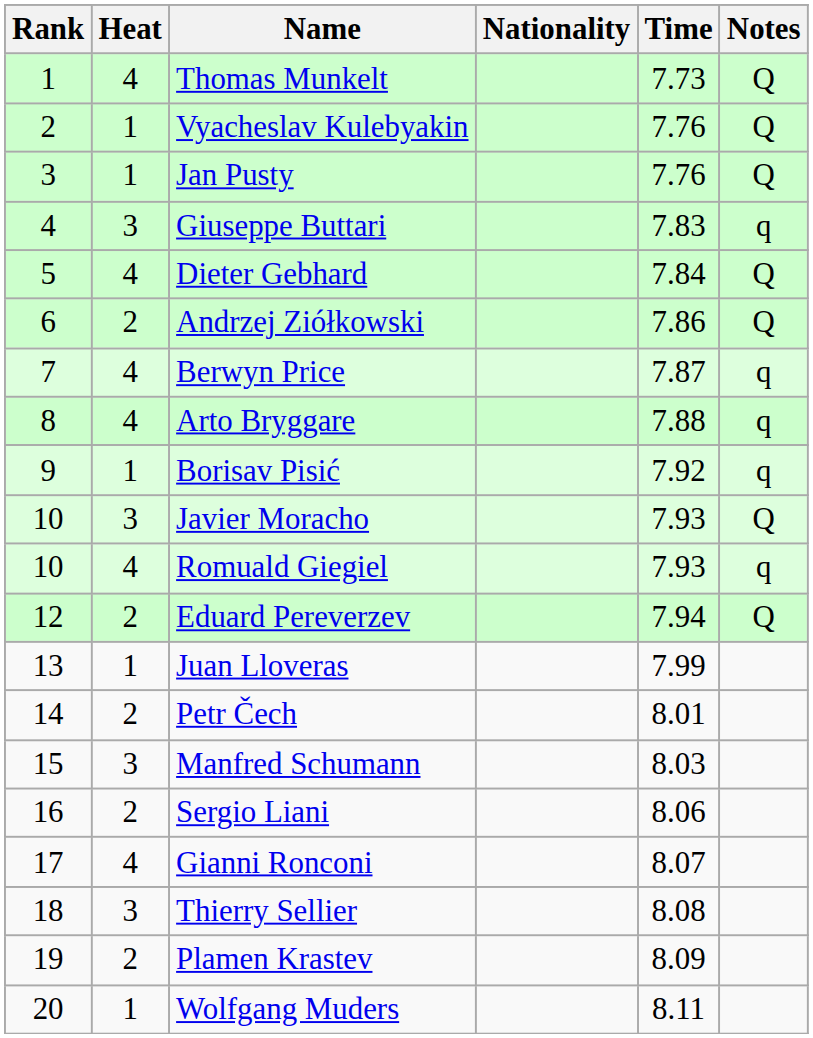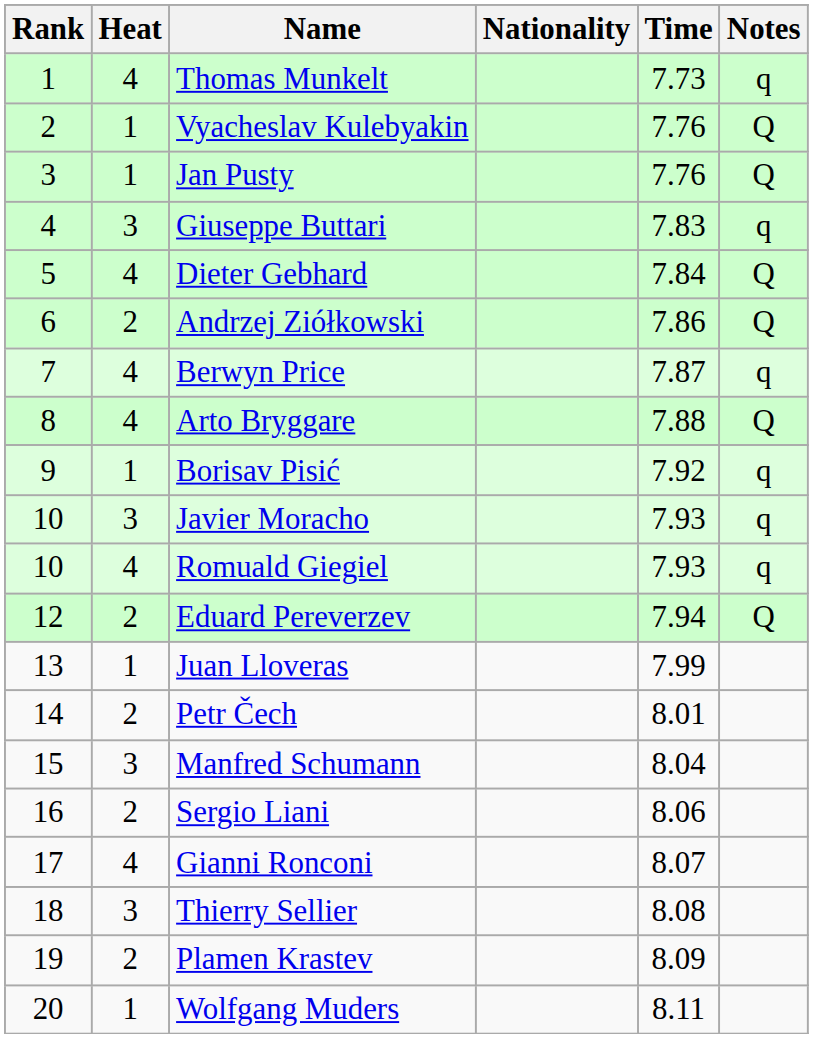Thomas Munkelt | Notes: Q -> q
Arto Bryggare | Notes: q -> Q
Javier Moracho | Notes: Q -> q
Manfred Schumann | Time: 8.03 -> 8.04
